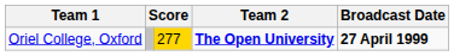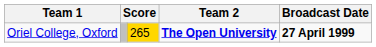Oriel College, Oxford | column 3: 277 -> 265
